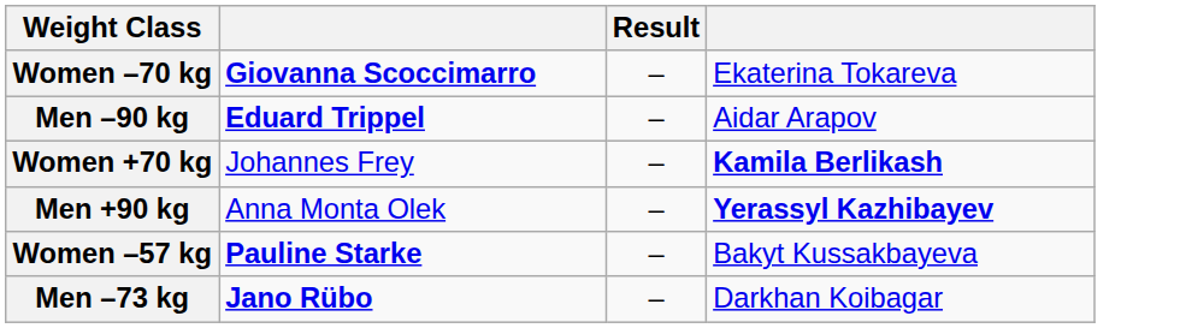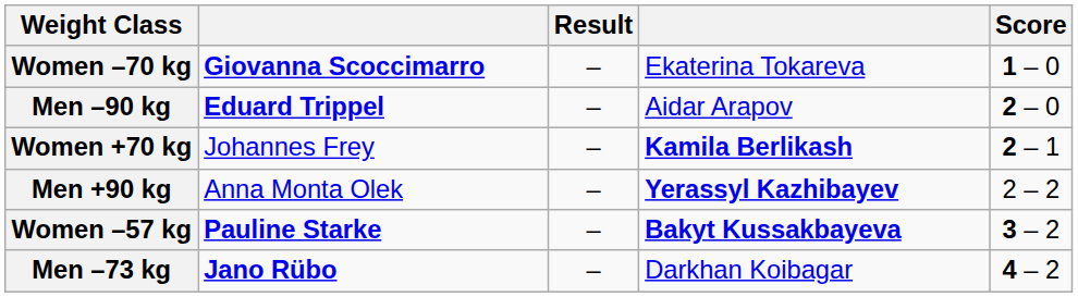+ column: Score | 1 – 0 | 2 – 0 | 2 – 1 | 2 – 2 | 3 – 2 | 4 – 2
Women –57 kg | column 4: normal -> bold
